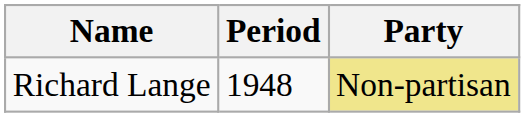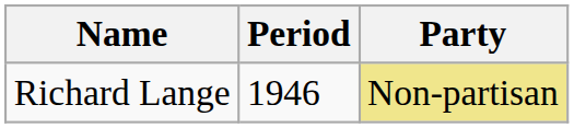Richard Lange | Period: 1948 -> 1946
